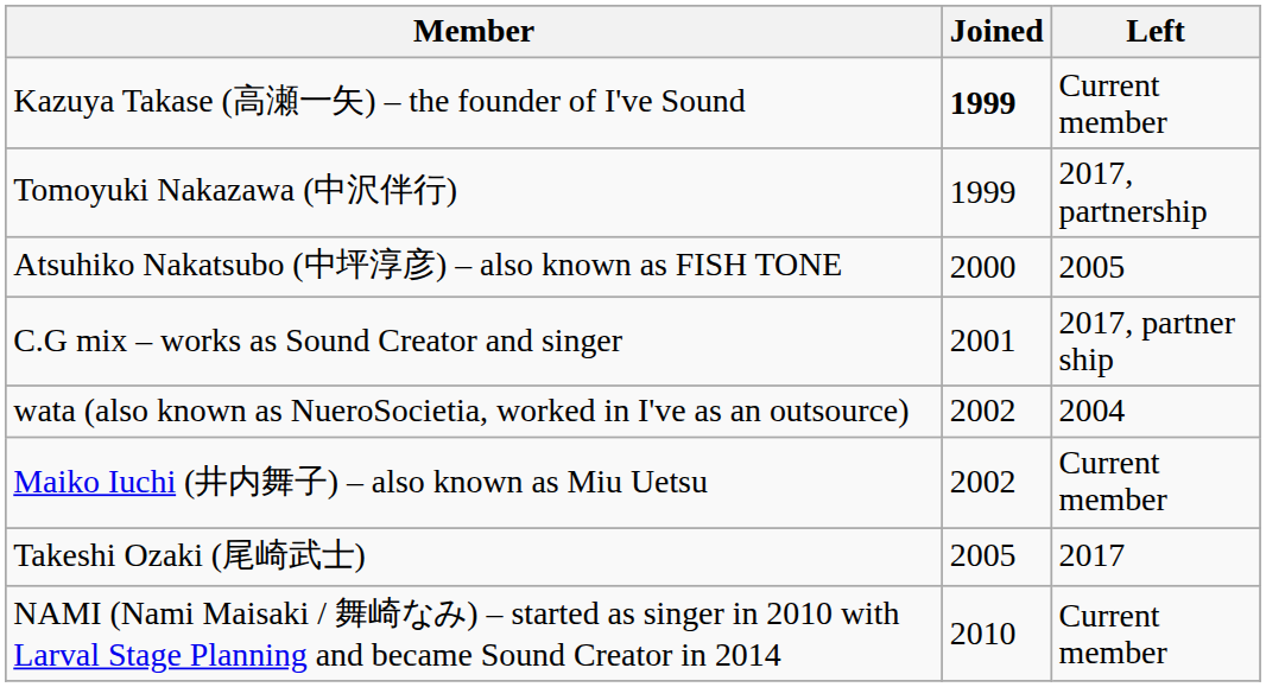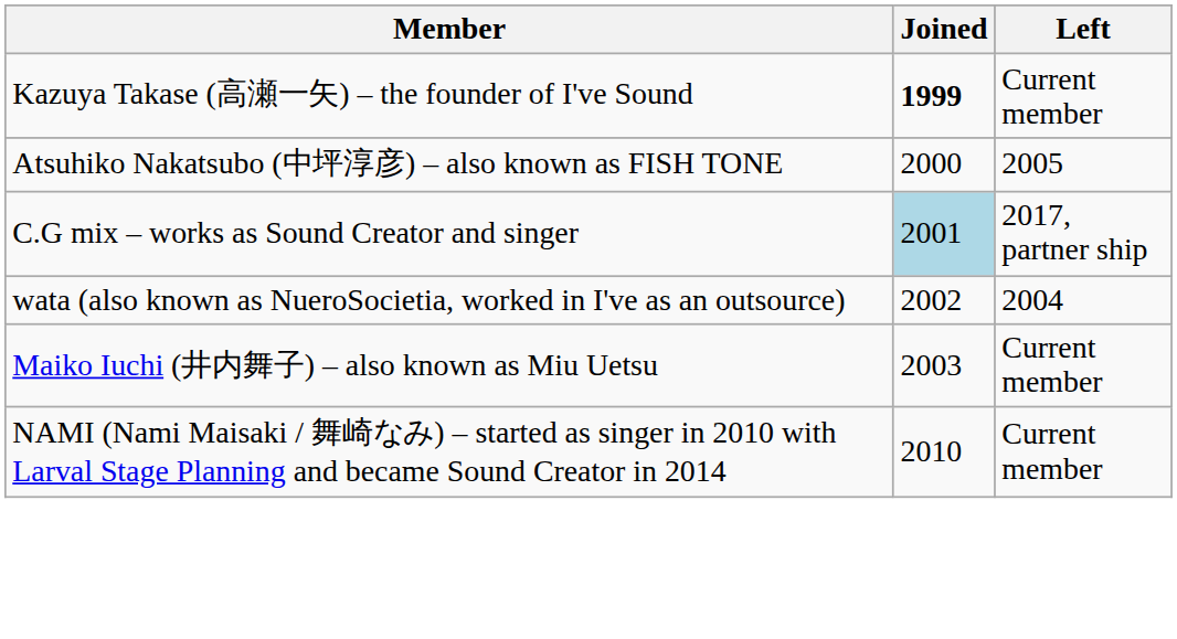- row: Tomoyuki Nakazawa (中沢伴行) | 1999 | 2017, partnership
C.G mix – works as Sound Creator and singer | Joined: no background -> lightblue background
Maiko Iuchi (井内舞子) – also known as Miu Uetsu | Joined: 2002 -> 2003
- row: Takeshi Ozaki (尾崎武士) | 2005 | 2017
